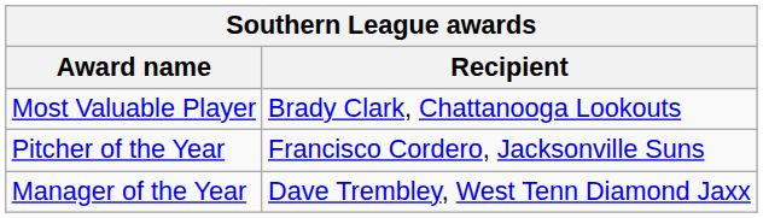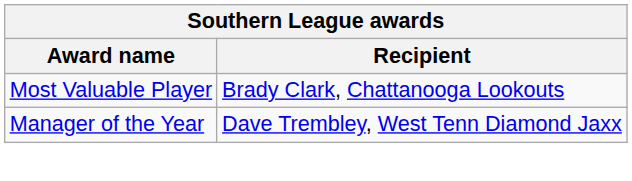- row: Pitcher of the Year | Francisco Cordero, Jacksonville Suns
